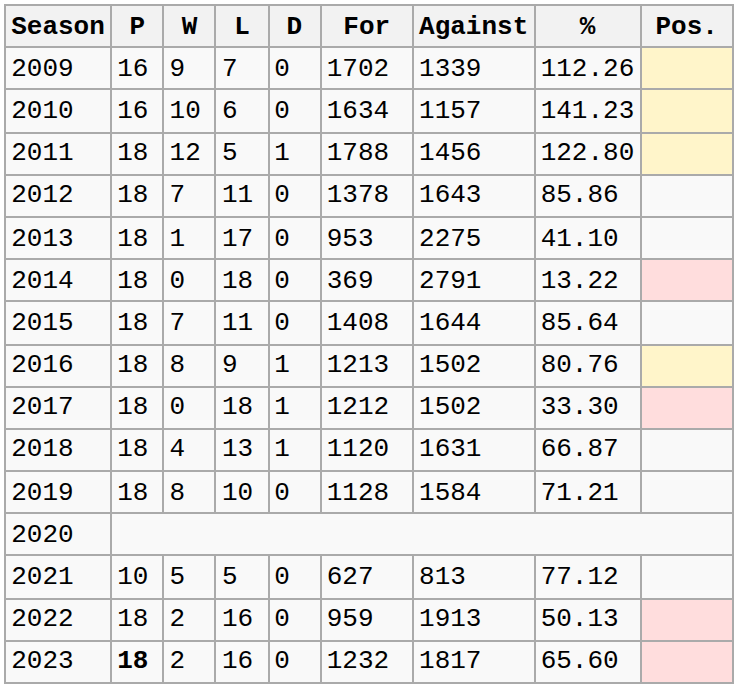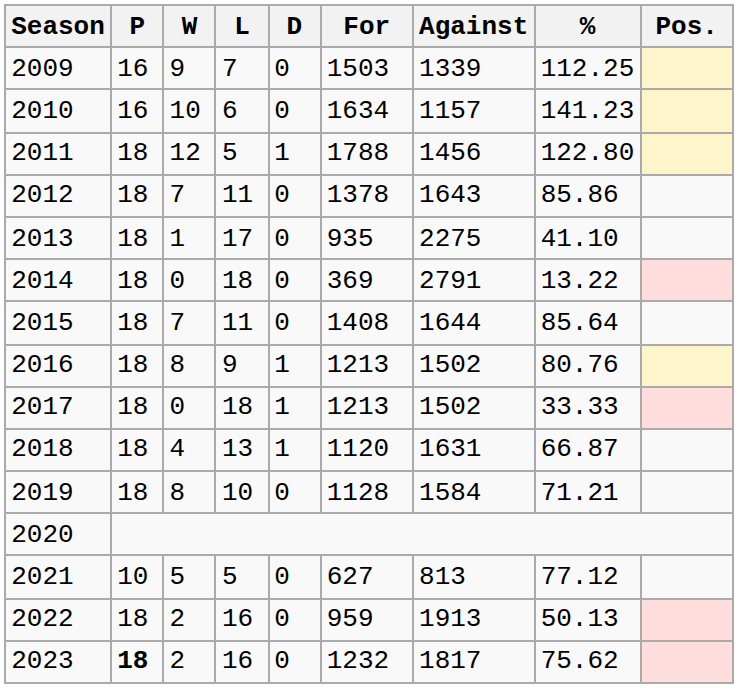2009 | For: 1702 -> 1503
2009 | %: 112.26 -> 112.25
2013 | For: 953 -> 935
2017 | For: 1212 -> 1213
2017 | %: 33.30 -> 33.33
2023 | %: 65.60 -> 75.62
